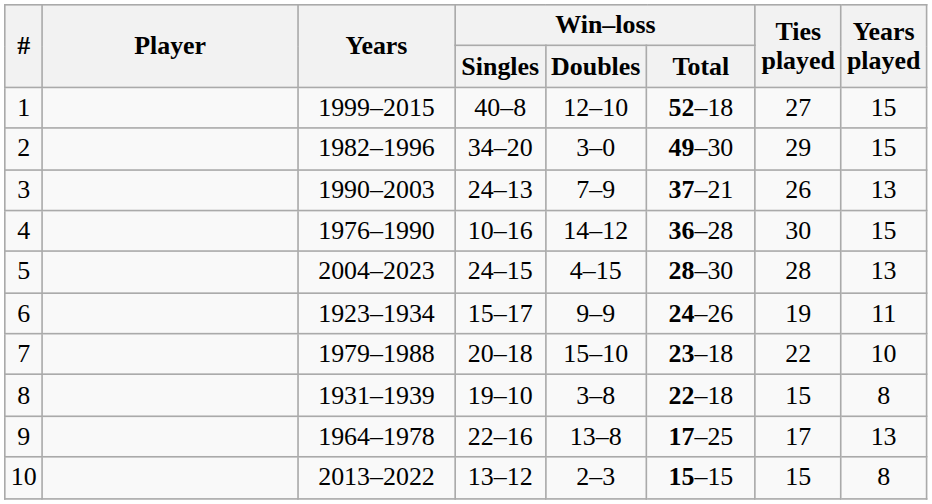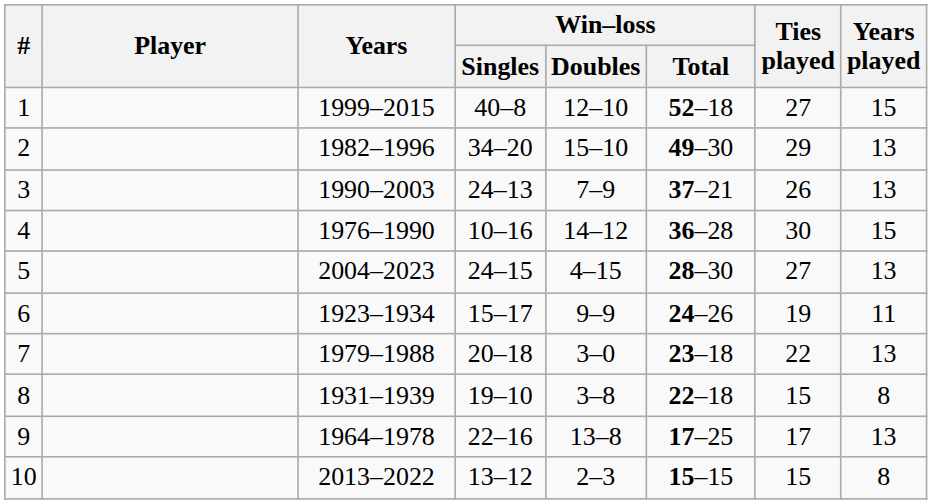2 | Win–loss / Doubles: 3–0 -> 15–10
2 | Years played: 15 -> 13
5 | Ties played: 28 -> 27
7 | Win–loss / Doubles: 15–10 -> 3–0
7 | Years played: 10 -> 13
